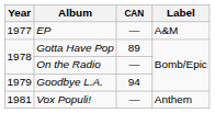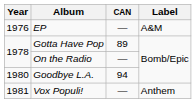EP | Year: 1977 -> 1976
Goodbye L.A. | Year: 1979 -> 1980
